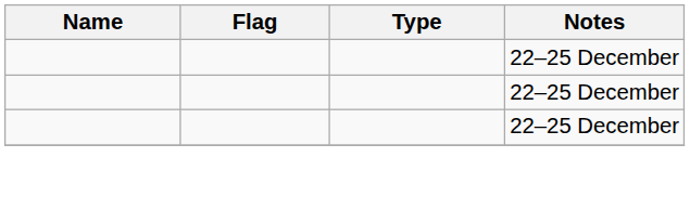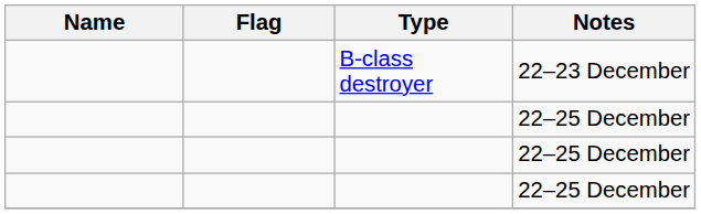+ row: B-class destroyer | 22–23 December
